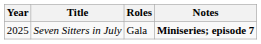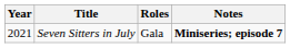Seven Sitters in July | Year: 2025 -> 2021
